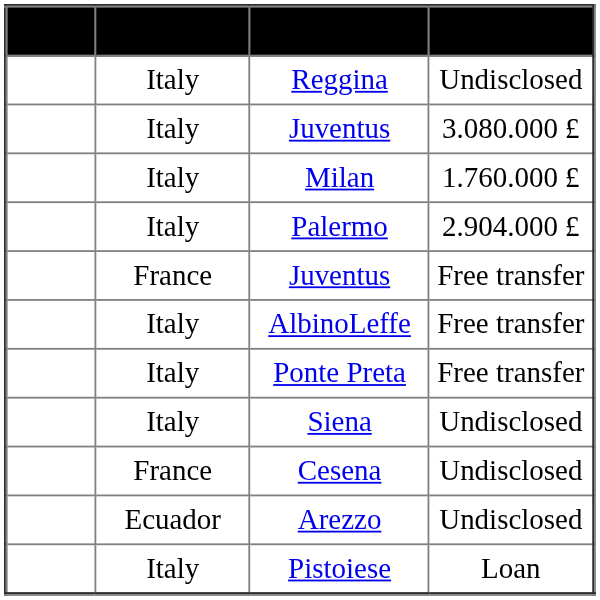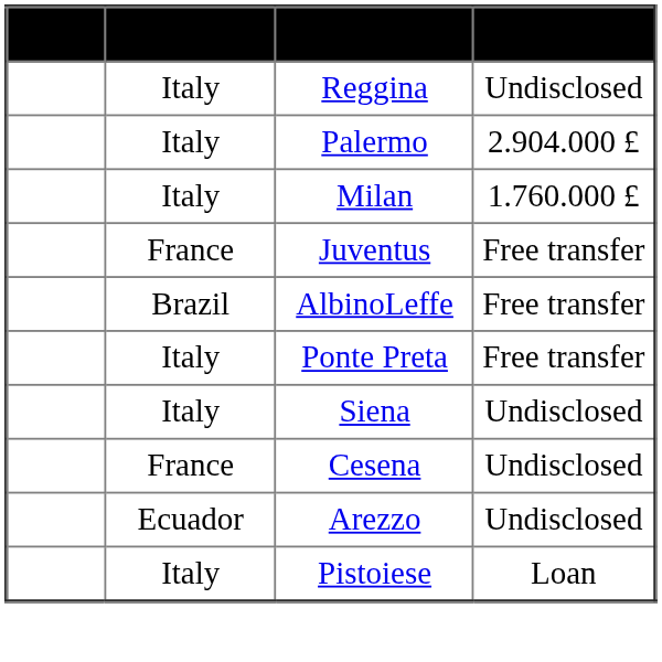- row: Italy | Juventus | 3.080.000 £
rows swapped: Palermo <-> Milan
AlbinoLeffe | Nationality: Italy -> Brazil
